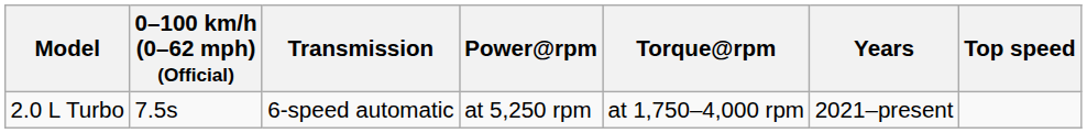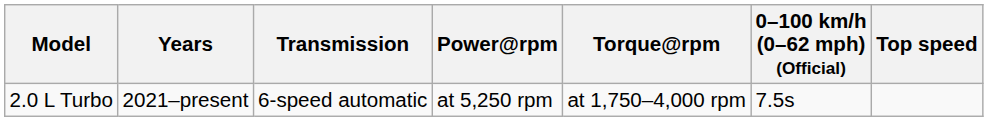columns swapped: Years <-> 0–100 km/h (0–62 mph) (Official)
